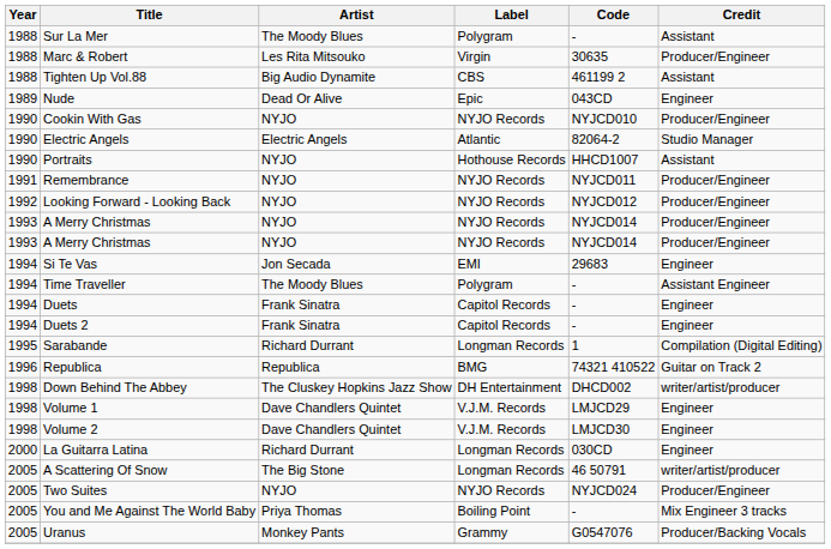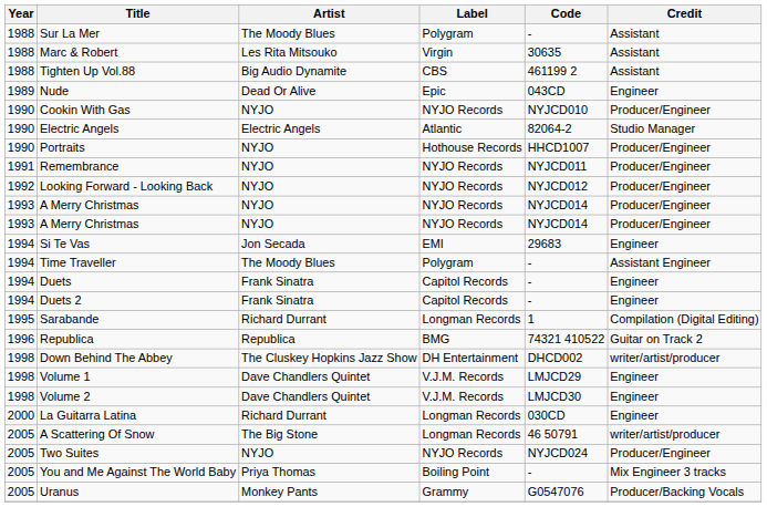Marc & Robert | Credit: Producer/Engineer -> Assistant
Portraits | Credit: Assistant -> Producer/Engineer
